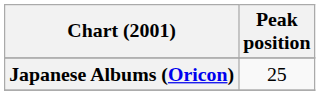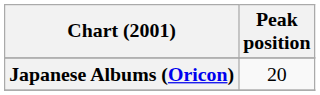Japanese Albums (Oricon) | Peak position: 25 -> 20
